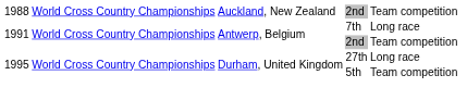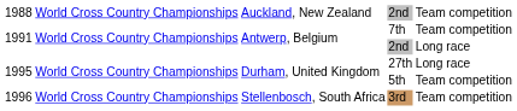7th | column 5: Long race -> Team competition
1991 / 2nd | column 5: Team competition -> Long race
+ row: 1996 | World Cross Country Championships | Stellenbosch, South Africa | 3rd | Team competition
